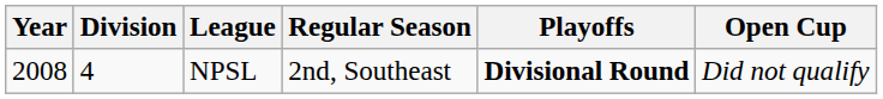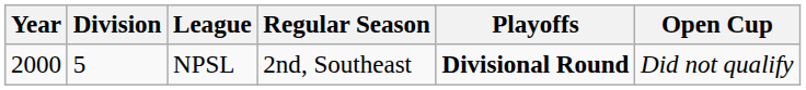NPSL | Year: 2008 -> 2000
NPSL | Division: 4 -> 5
